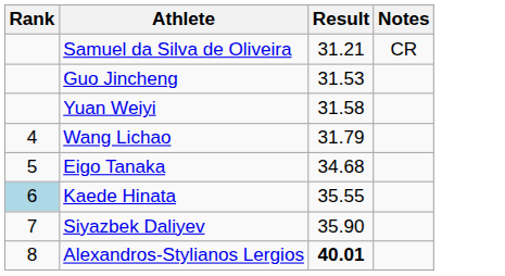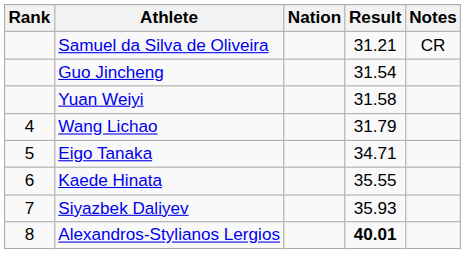+ column: Nation
Guo Jincheng | Result: 31.53 -> 31.54
Eigo Tanaka | Result: 34.68 -> 34.71
Kaede Hinata | Rank: lightblue background -> no background
Siyazbek Daliyev | Result: 35.90 -> 35.93
